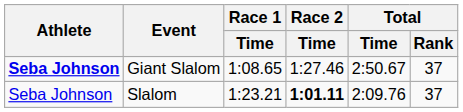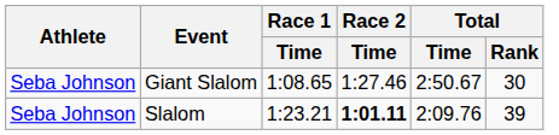Giant Slalom | Athlete: bold -> normal
Giant Slalom | Total / Rank: 37 -> 30
Slalom | Total / Rank: 37 -> 39
